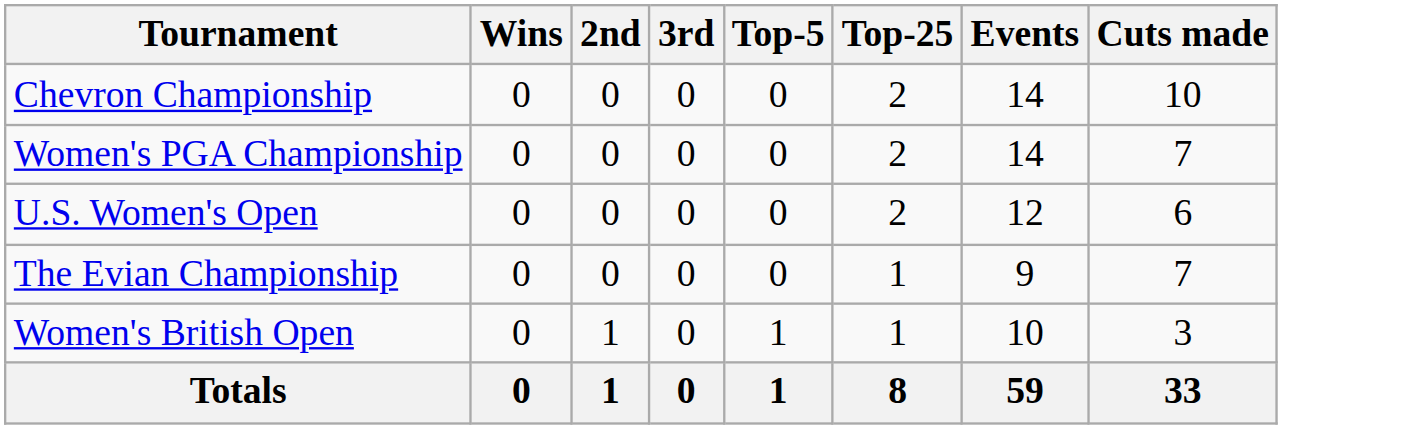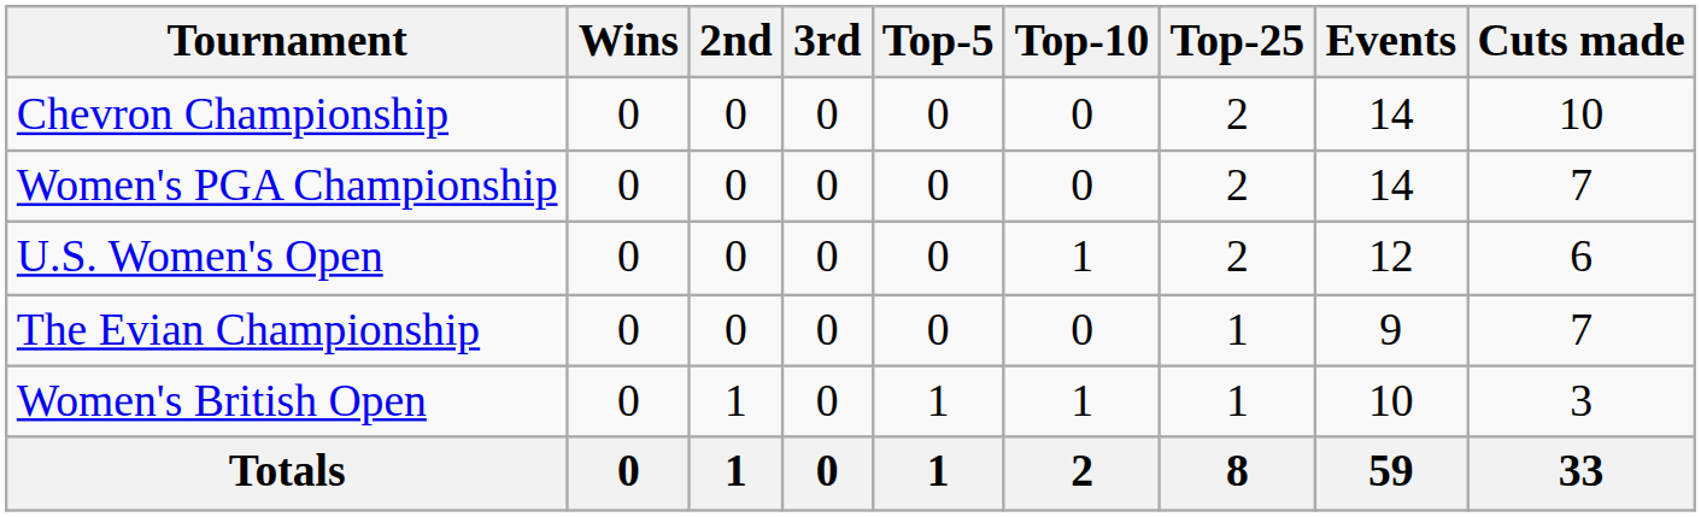+ column: Top-10 | 0 | 0 | 1 | 0 | 1 | 2
